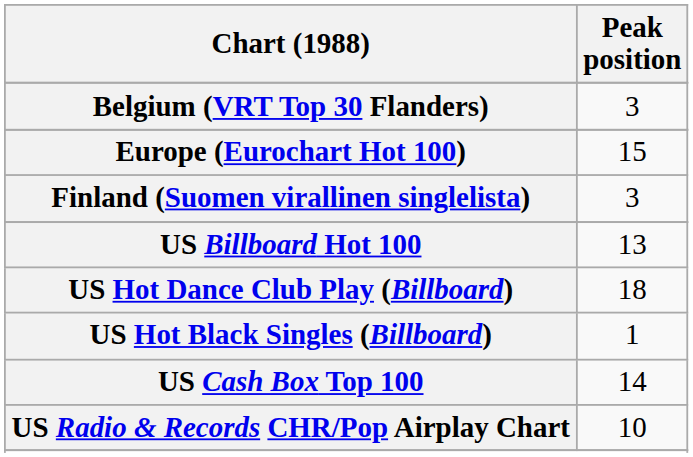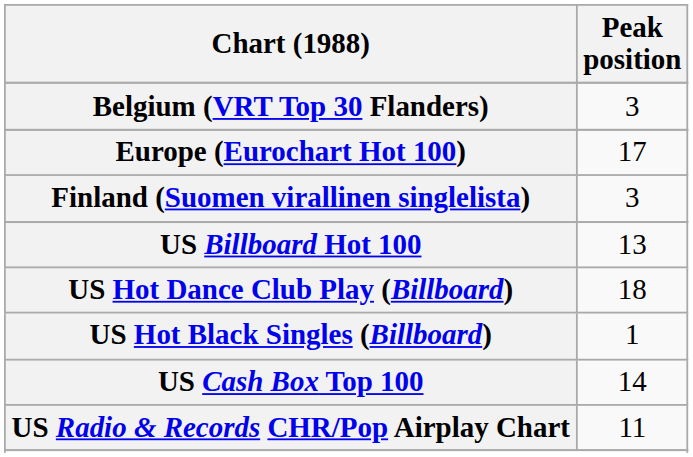Europe (Eurochart Hot 100) | Peak position: 15 -> 17
US Radio & Records CHR/Pop Airplay Chart | Peak position: 10 -> 11
